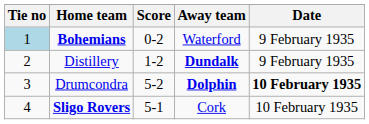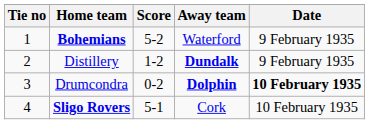Bohemians | Tie no: lightblue background -> no background
Bohemians | Score: 0-2 -> 5-2
Drumcondra | Score: 5-2 -> 0-2
